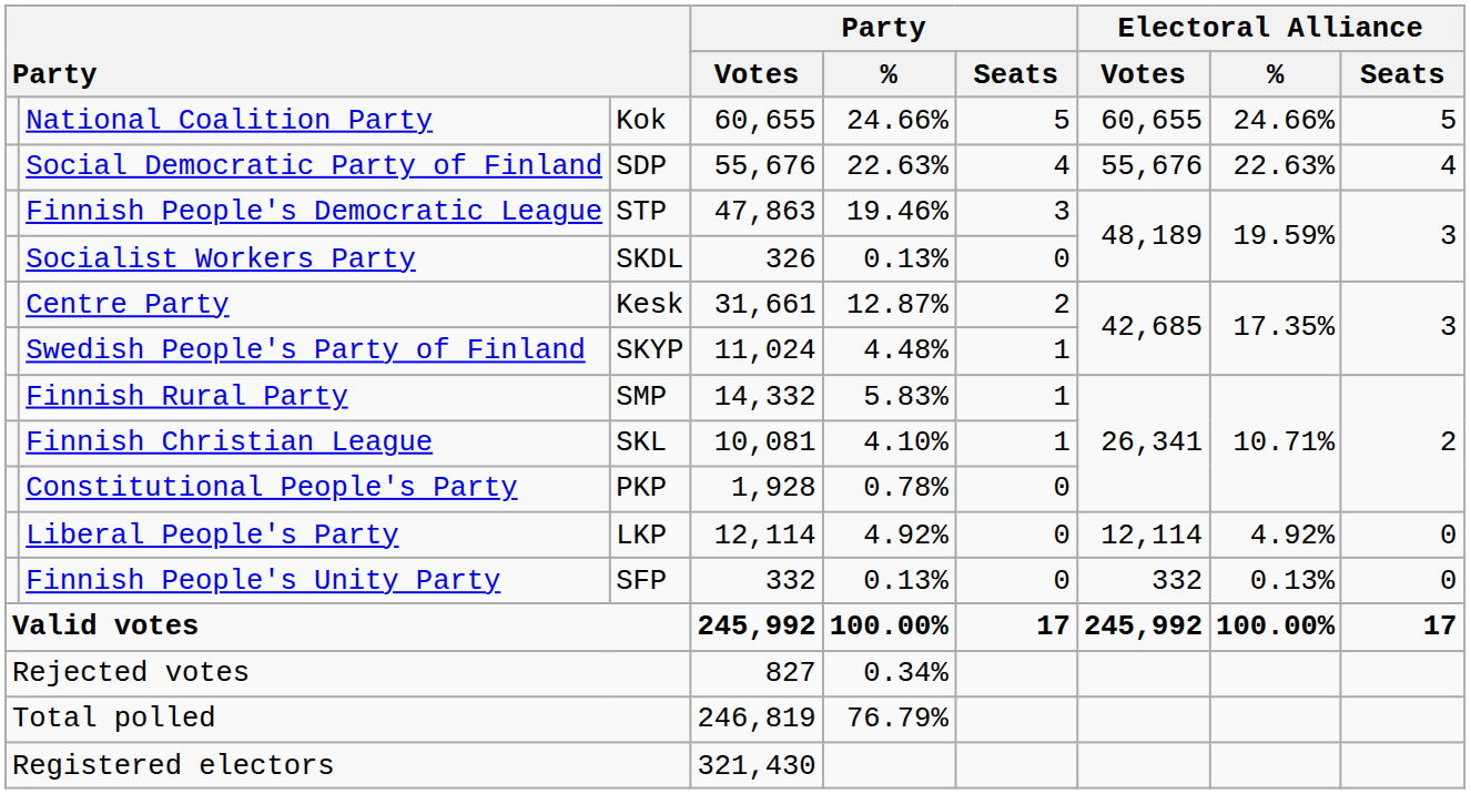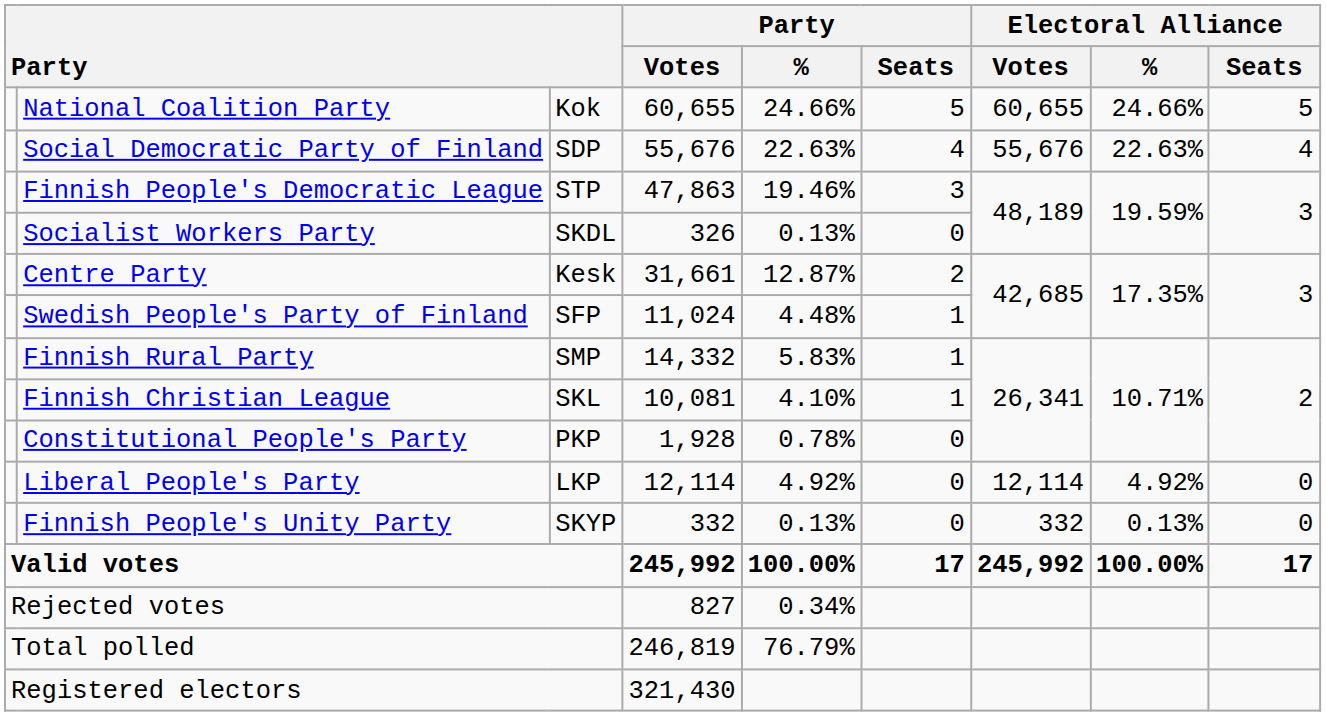Swedish People's Party of Finland | column 3: SKYP -> SFP
Finnish People's Unity Party | column 3: SFP -> SKYP
